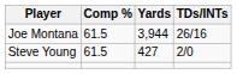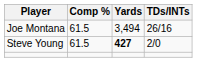Joe Montana | Yards: 3,944 -> 3,494
Steve Young | Yards: normal -> bold
